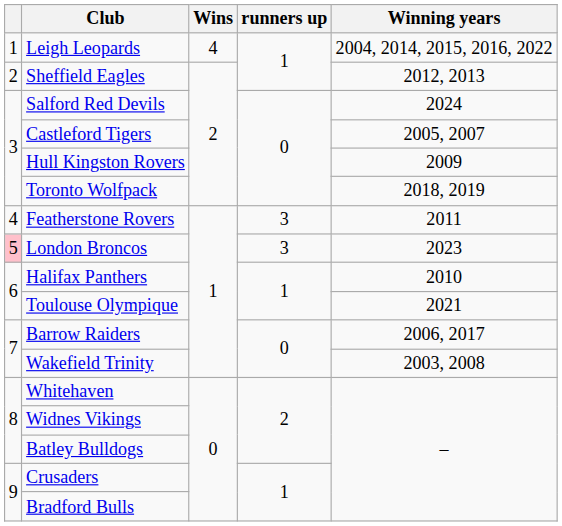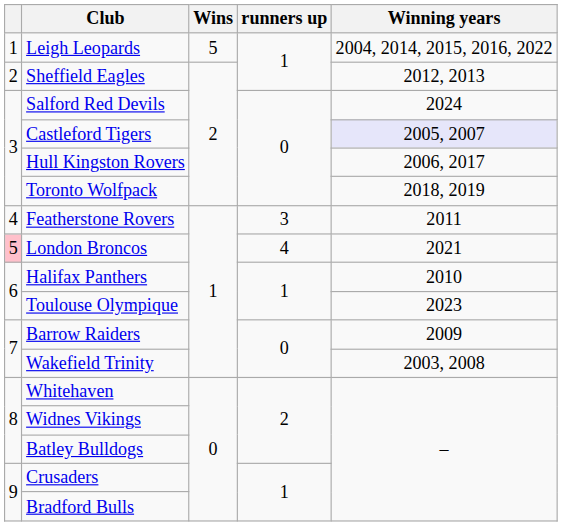Leigh Leopards | Wins: 4 -> 5
Castleford Tigers | Winning years: no background -> lavender background
Hull Kingston Rovers | Winning years: 2009 -> 2006, 2017
London Broncos | runners up: 3 -> 4
London Broncos | Winning years: 2023 -> 2021
Toulouse Olympique | Winning years: 2021 -> 2023
Barrow Raiders | Winning years: 2006, 2017 -> 2009
